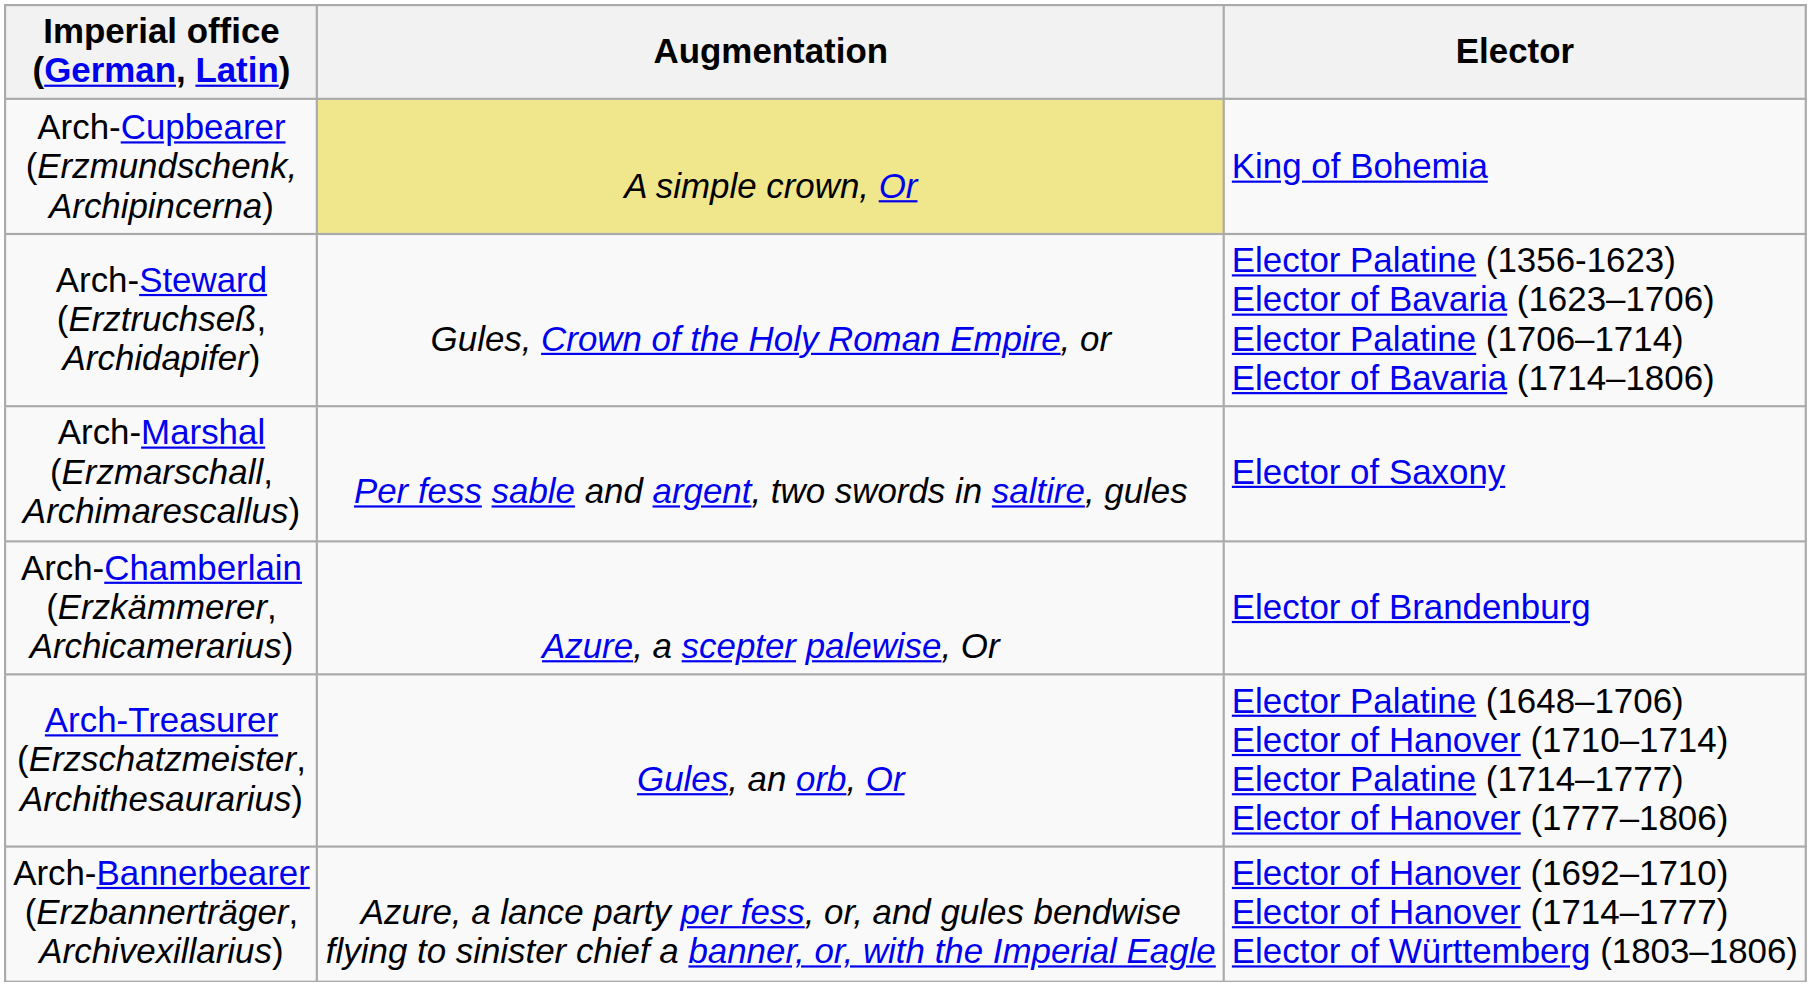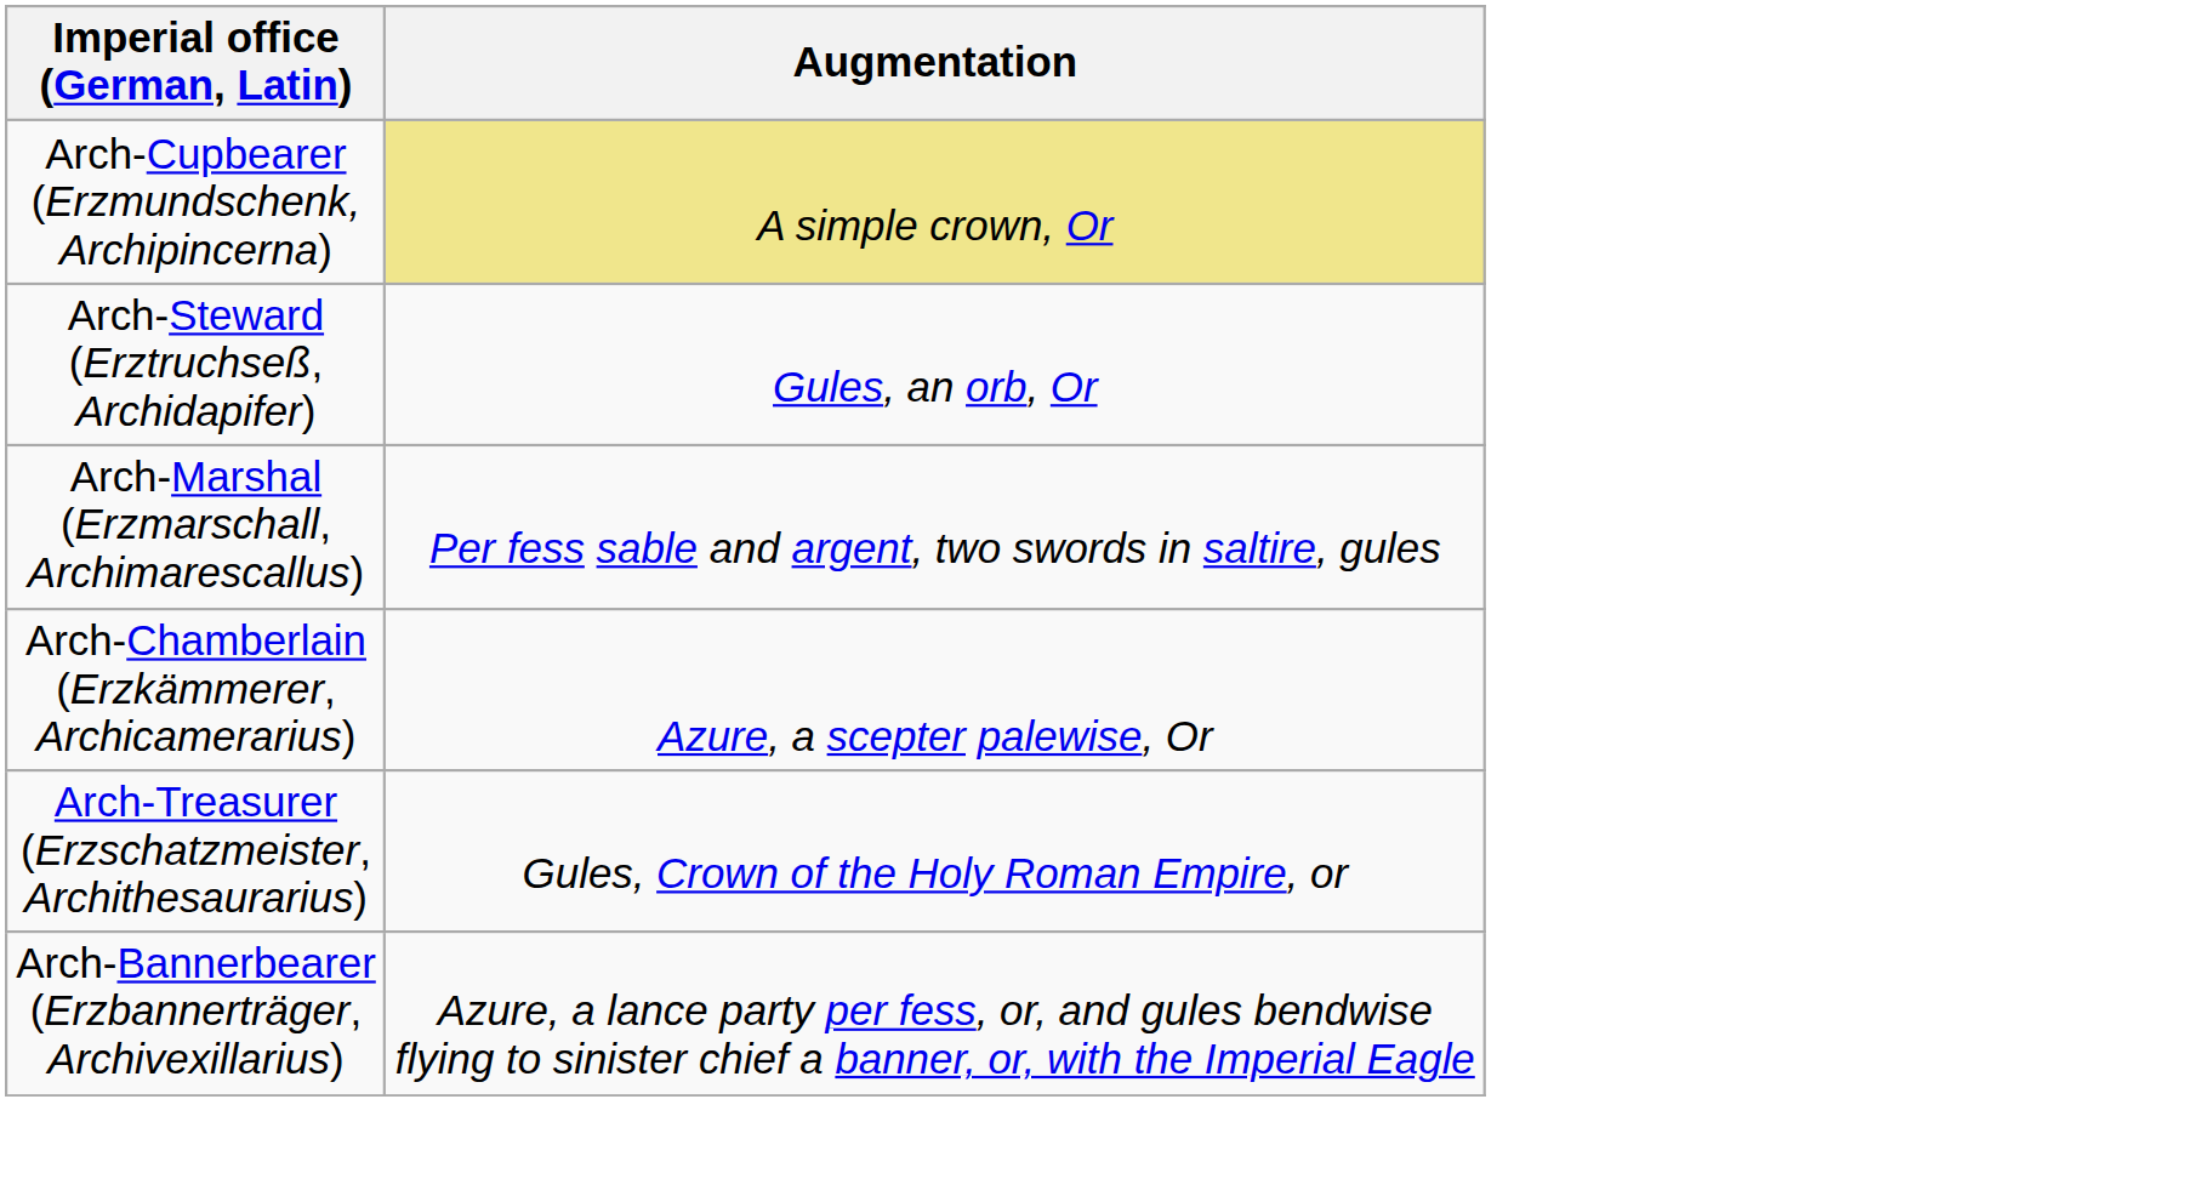- column: Elector | King of Bohemia | Elector Palatine (1356-1623) Elector of Bavaria (1623–1706) Elector Palatine (1706–1714) Elector of Bavaria (1714–1806) | Elector of Saxony | Elector of Brandenburg | Elector Palatine (1648–1706) Elector of Hanover (1710–1714) Elector Palatine (1714–1777) Elector of Hanover (1777–1806) | Elector of Hanover (1692–1710) Elector of Hanover (1714–1777) Elector of Württemberg (1803–1806)
Arch-Steward (Erztruchseß, Archidapifer) | Augmentation: Gules, Crown of the Holy Roman Empire, or -> Gules, an orb, Or
Arch-Treasurer (Erzschatzmeister, Archithesaurarius) | Augmentation: Gules, an orb, Or -> Gules, Crown of the Holy Roman Empire, or
